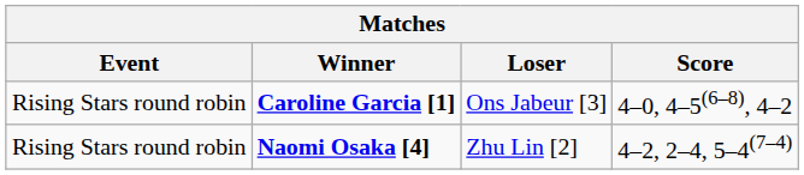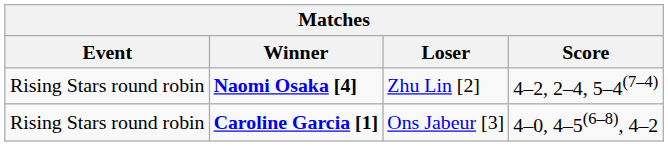rows swapped: Naomi Osaka [4] <-> Caroline Garcia [1]
